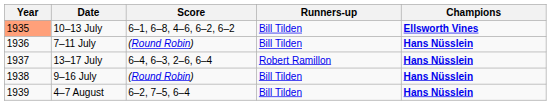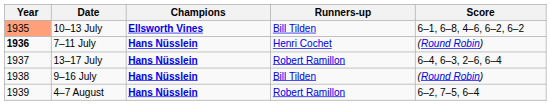columns swapped: Champions <-> Score
7–11 July | Year: normal -> bold
7–11 July | Runners-up: Bill Tilden -> Henri Cochet
4–7 August | Runners-up: Bill Tilden -> Robert Ramillon
